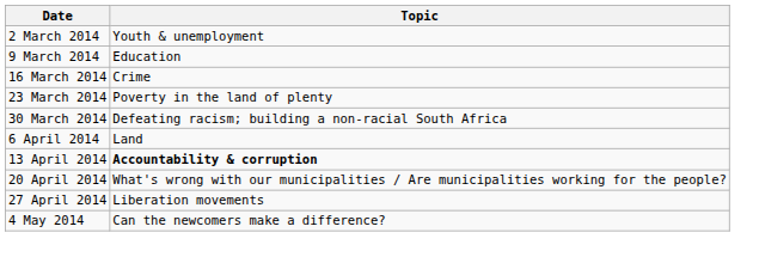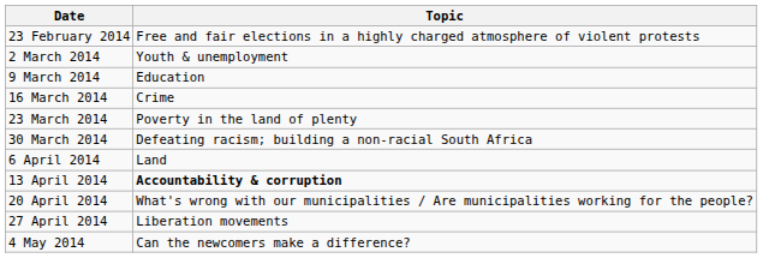+ row: 23 February 2014 | Free and fair elections in a highly charged atmosphere of violent protests
